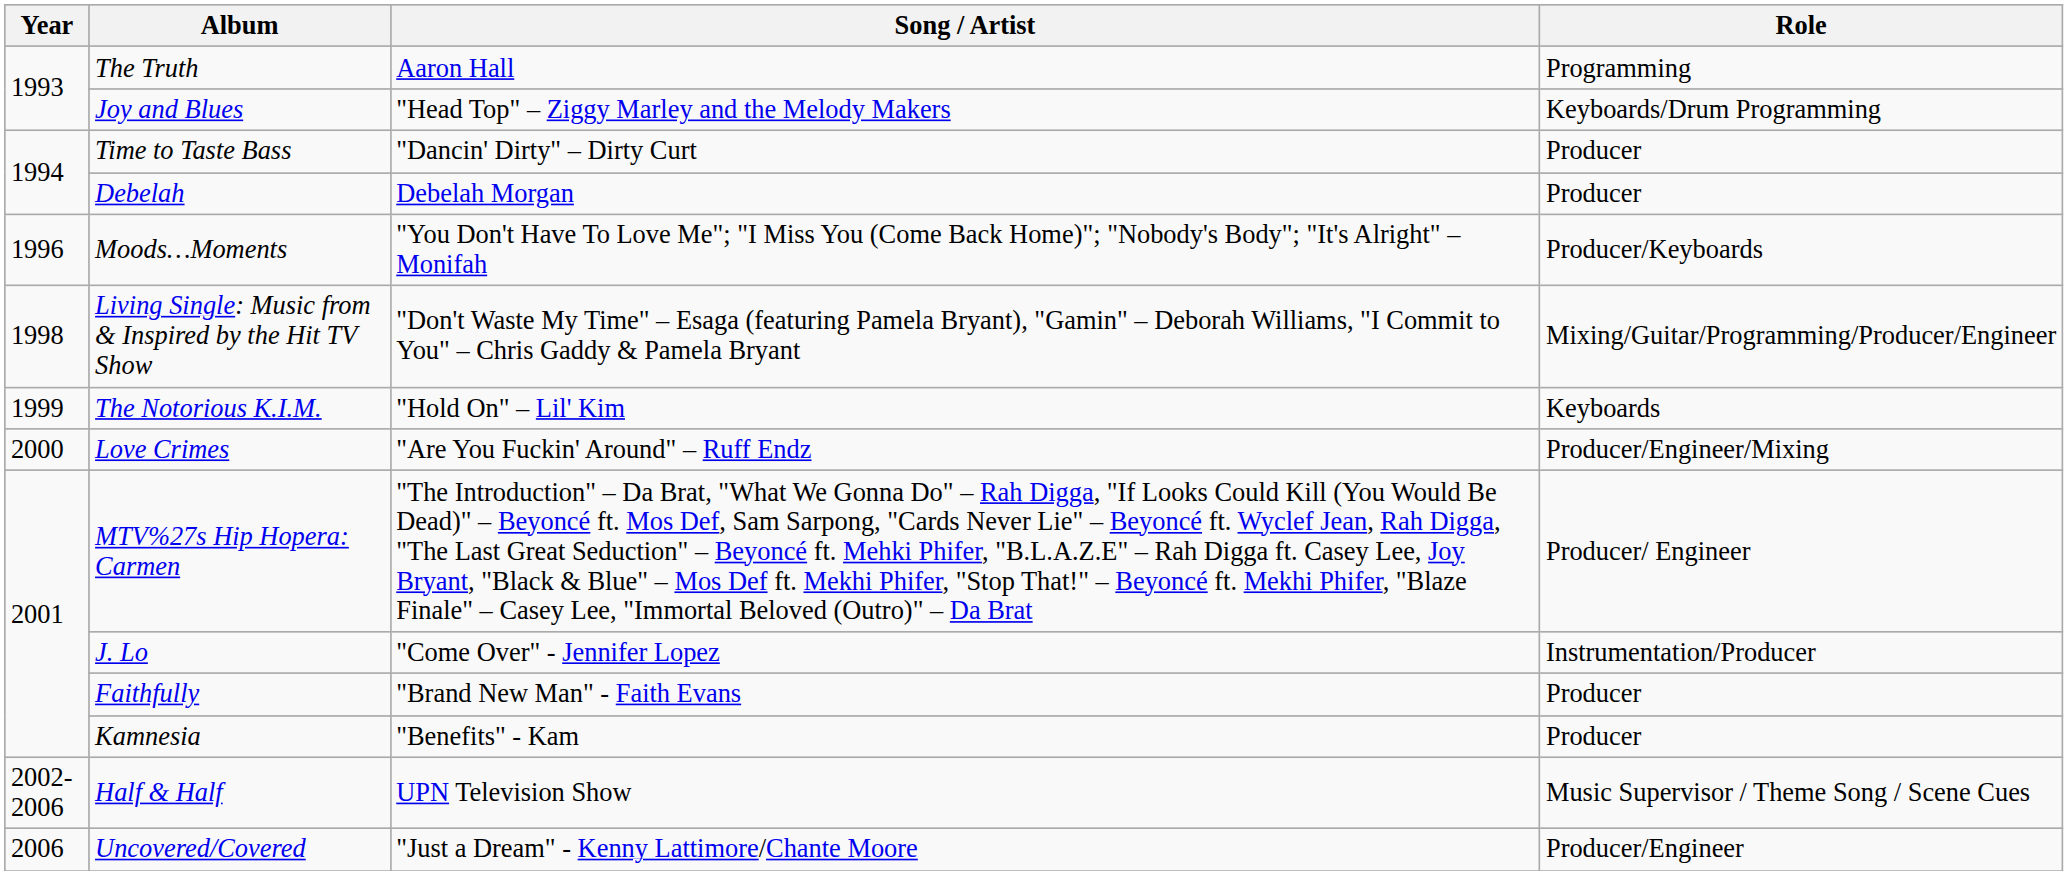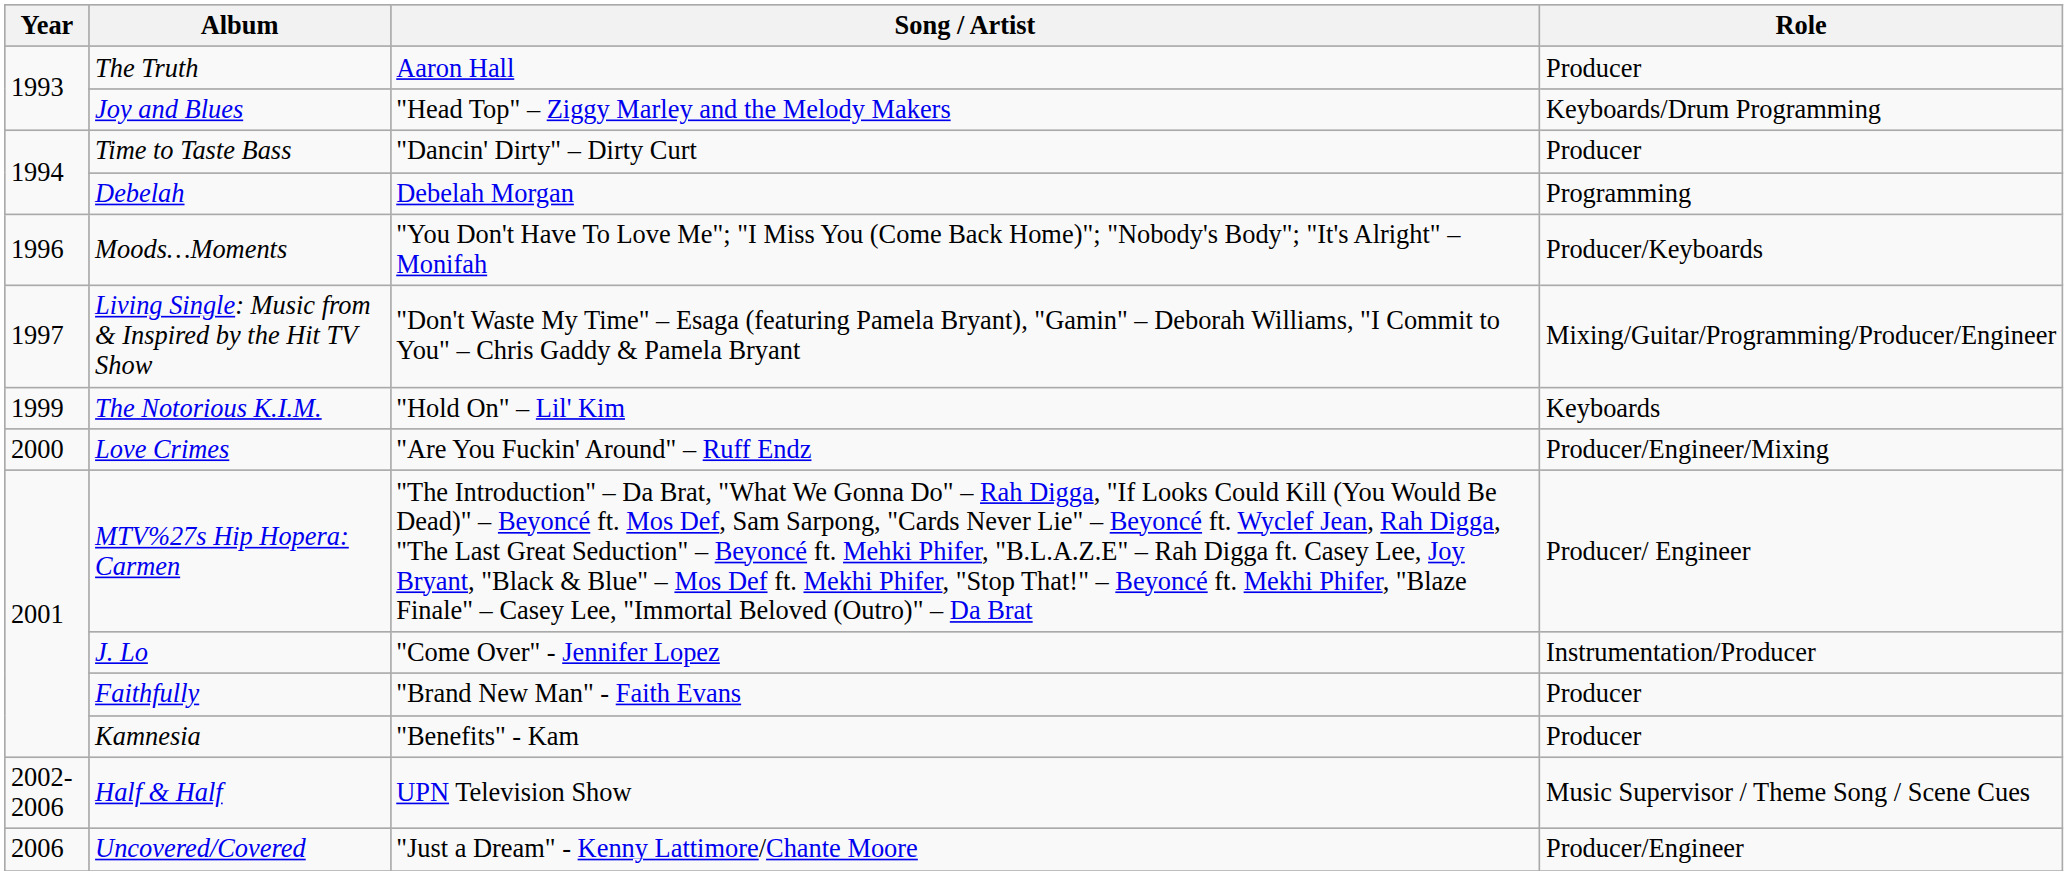The Truth | Role: Programming -> Producer
Debelah | Role: Producer -> Programming
Living Single: Music from & Inspired by the Hit TV Show | Year: 1998 -> 1997
